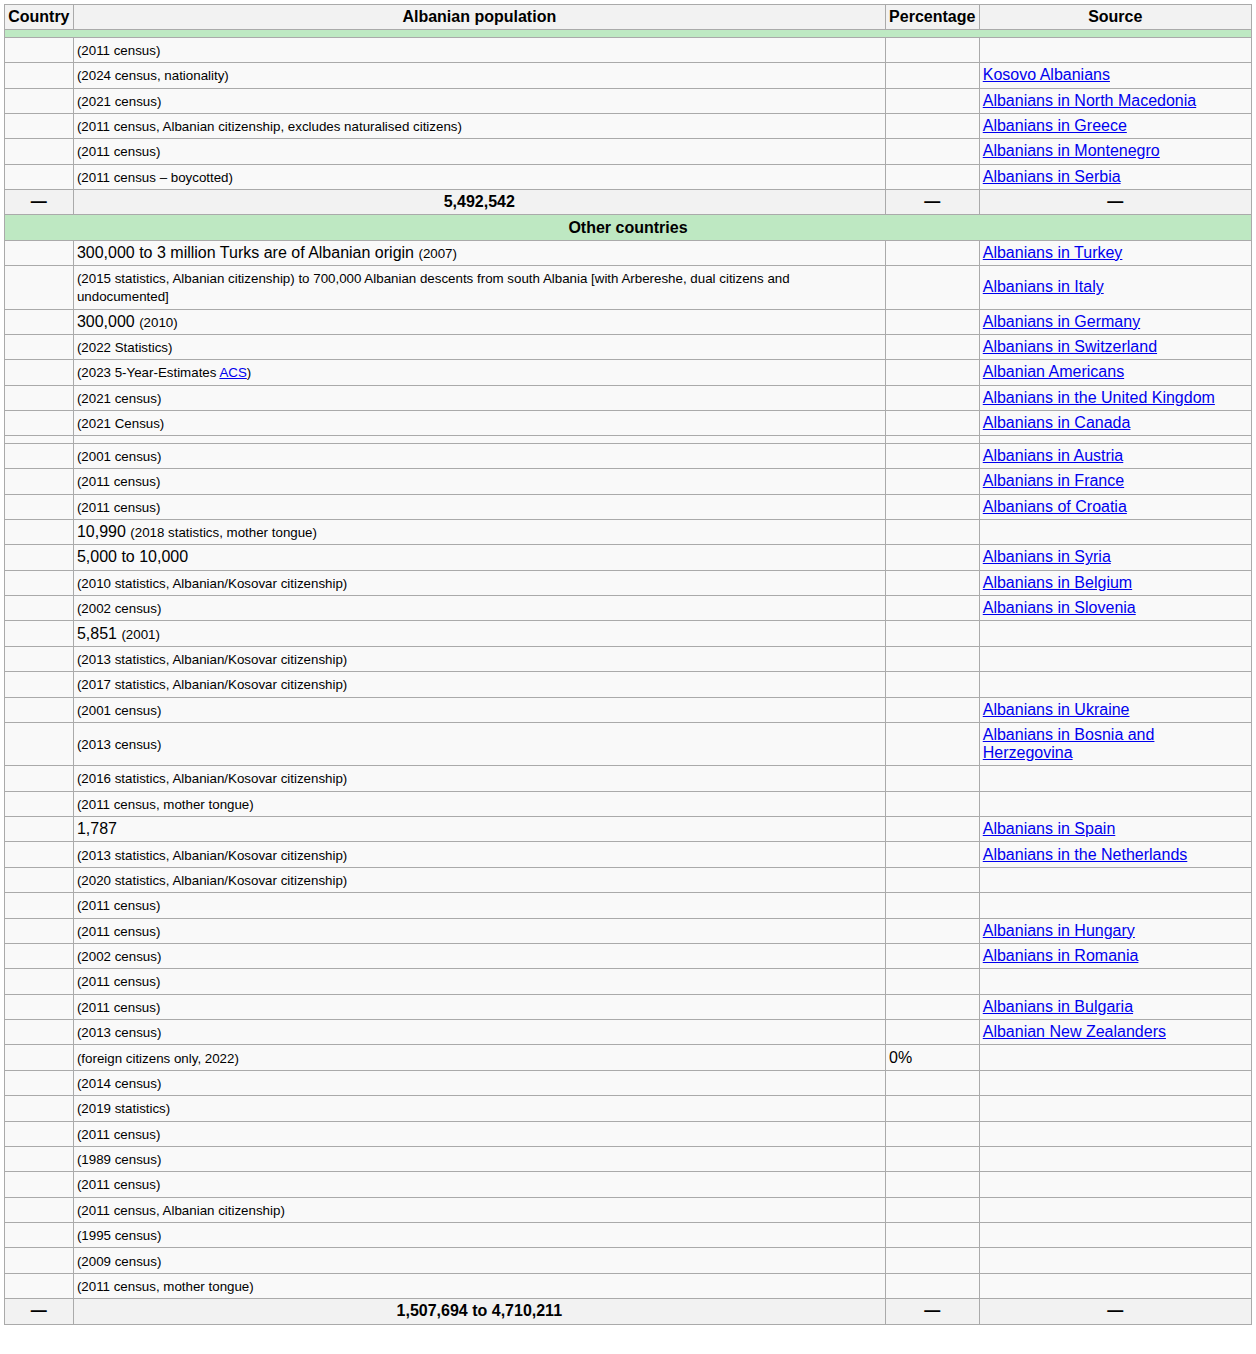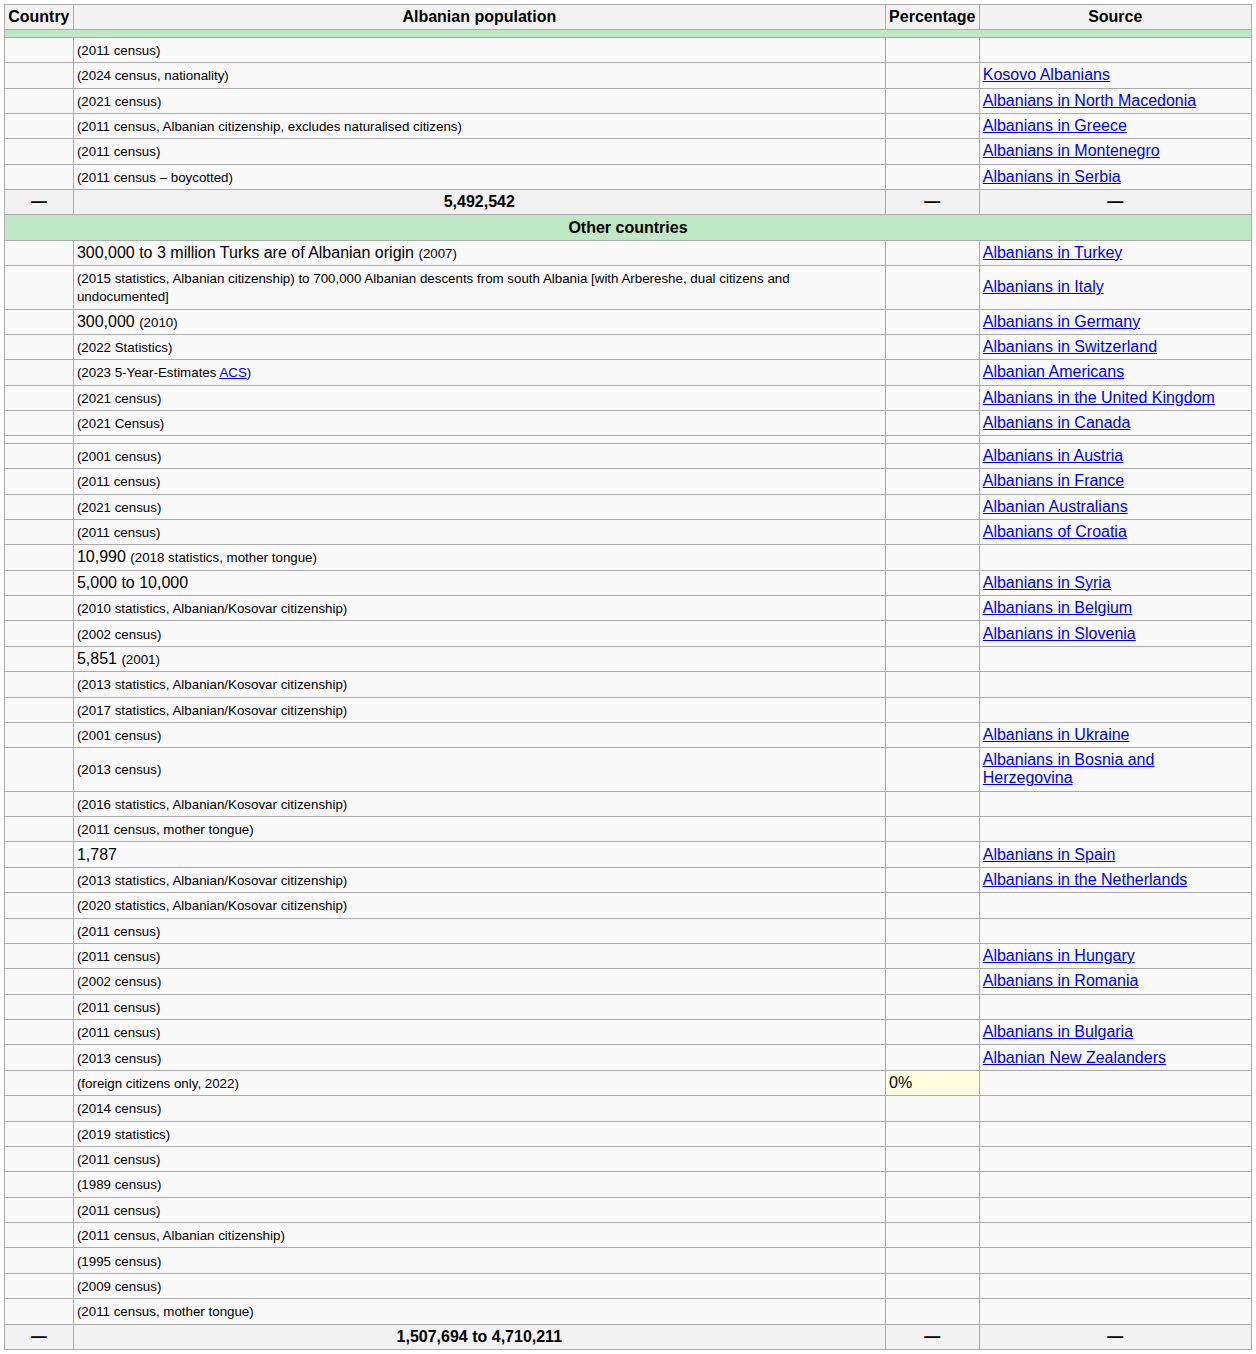+ row: (2021 census) | Albanian Australians
(foreign citizens only, 2022) | Percentage: no background -> lightyellow background
